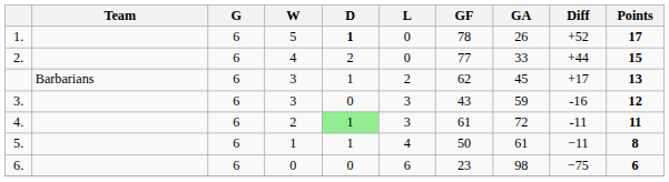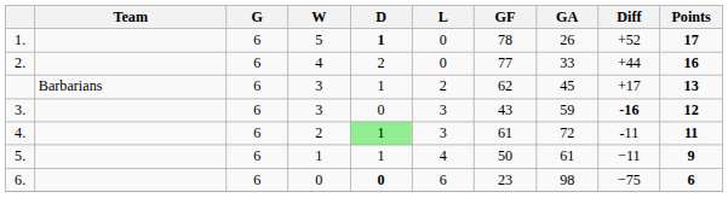2. | Points: 15 -> 16
3. | Diff: normal -> bold
5. | Points: 8 -> 9
6. | D: normal -> bold
